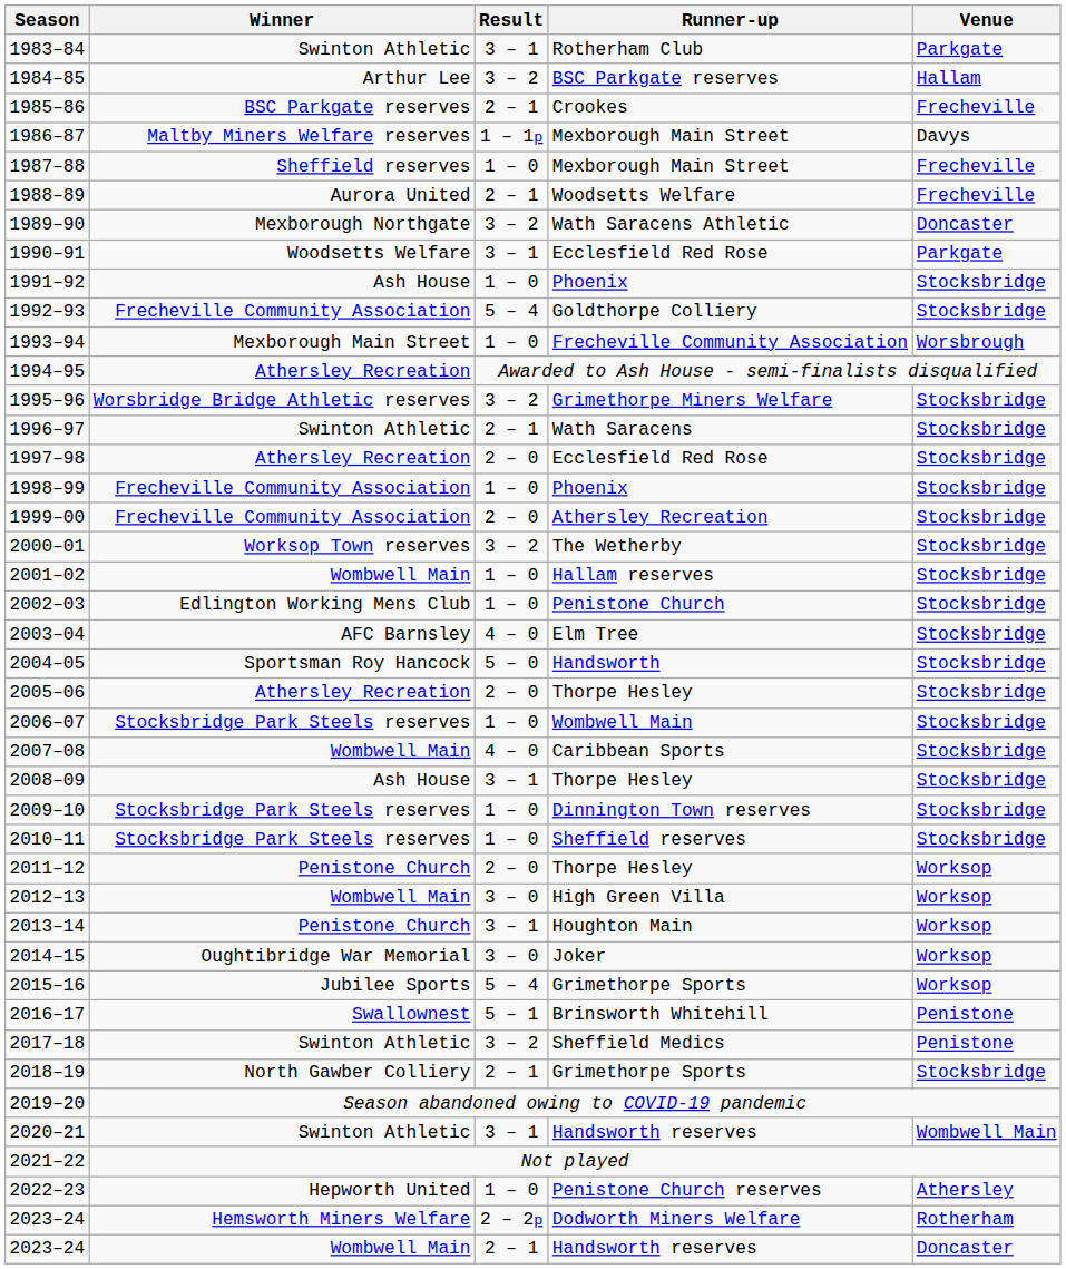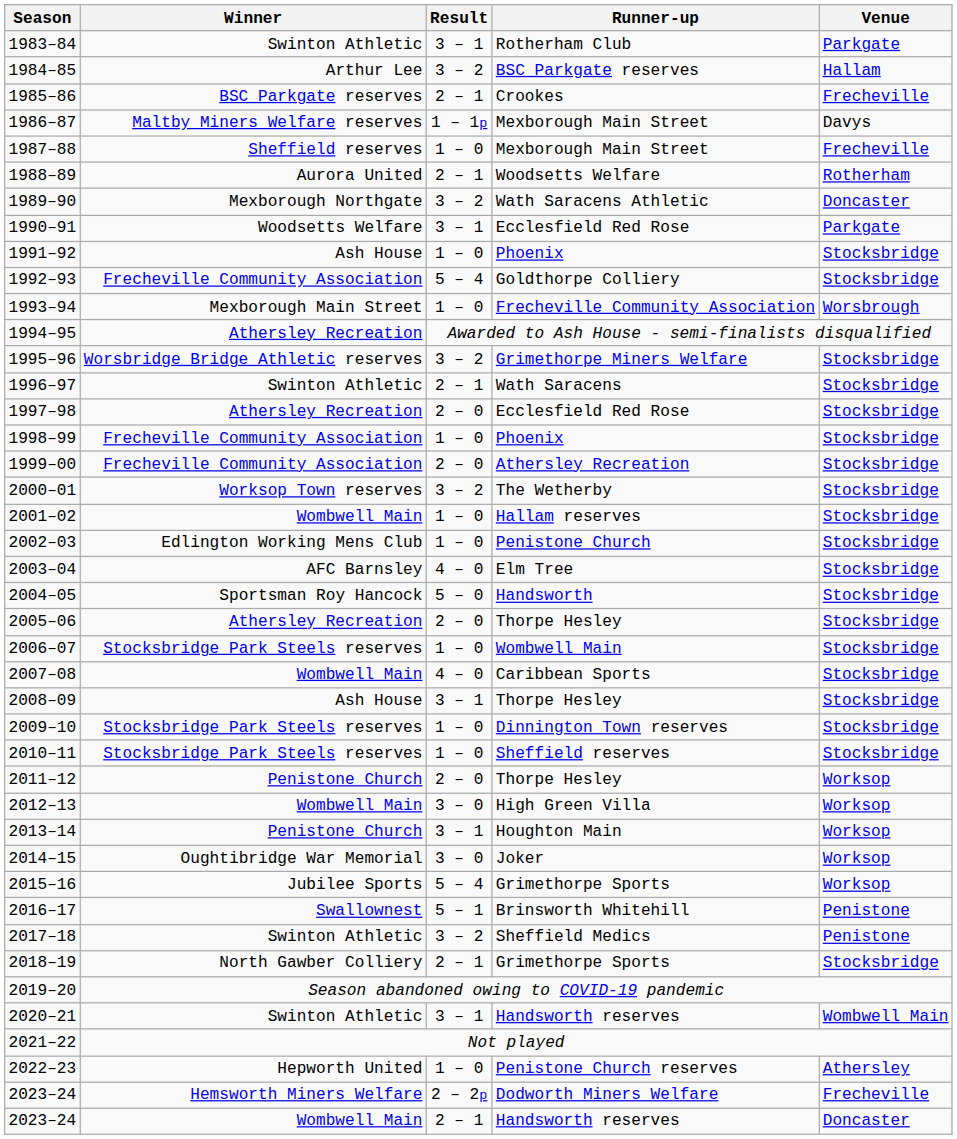1988–89 | Venue: Frecheville -> Rotherham
2023–24 / Dodworth Miners Welfare | Venue: Rotherham -> Frecheville
